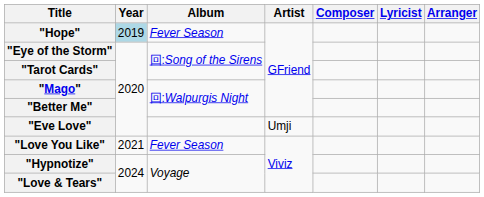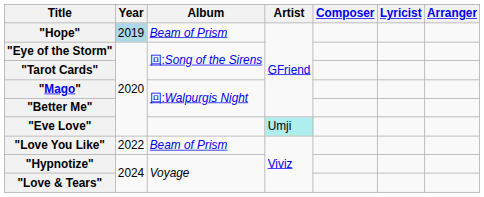"Hope" | Album: Fever Season -> Beam of Prism
"Eve Love" | Artist: no background -> paleturquoise background
"Love You Like" | Year: 2021 -> 2022
"Love You Like" | Album: Fever Season -> Beam of Prism
